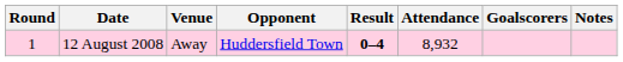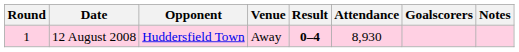columns swapped: Opponent <-> Venue
12 August 2008 | Attendance: 8,932 -> 8,930
